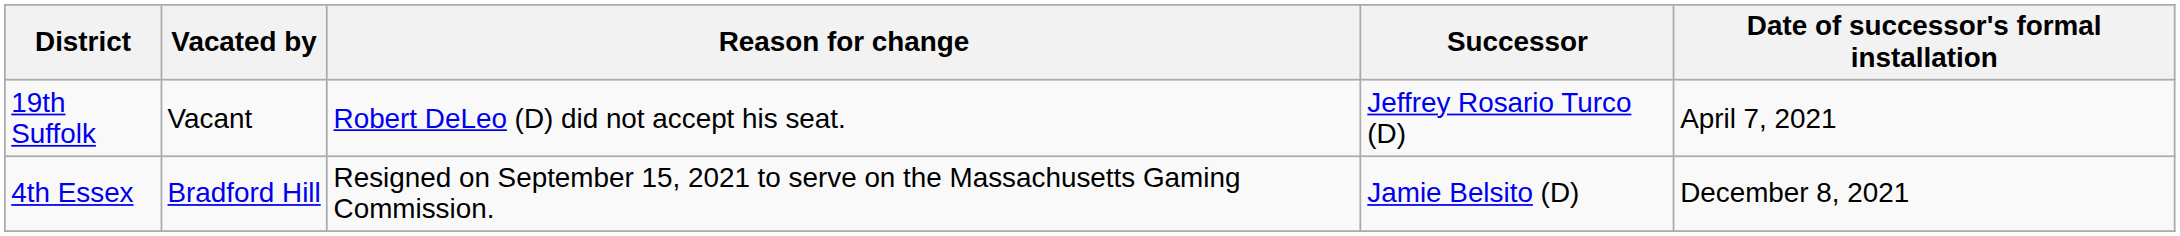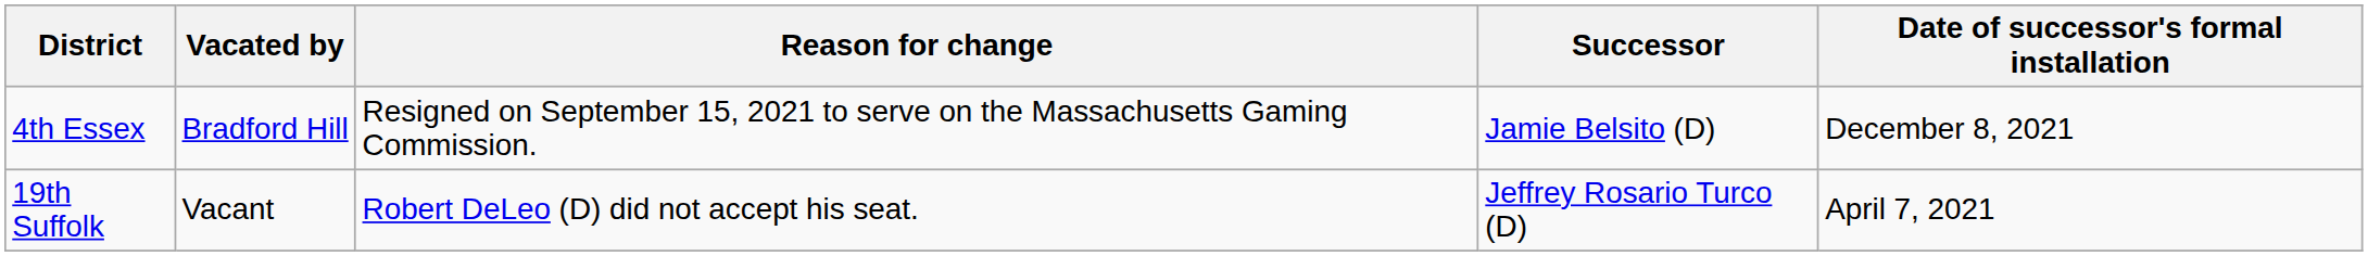rows swapped: 19th Suffolk <-> 4th Essex
